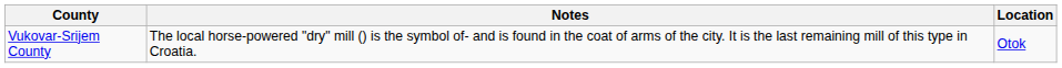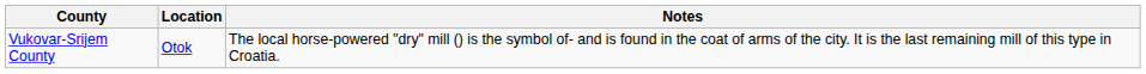columns swapped: Location <-> Notes
